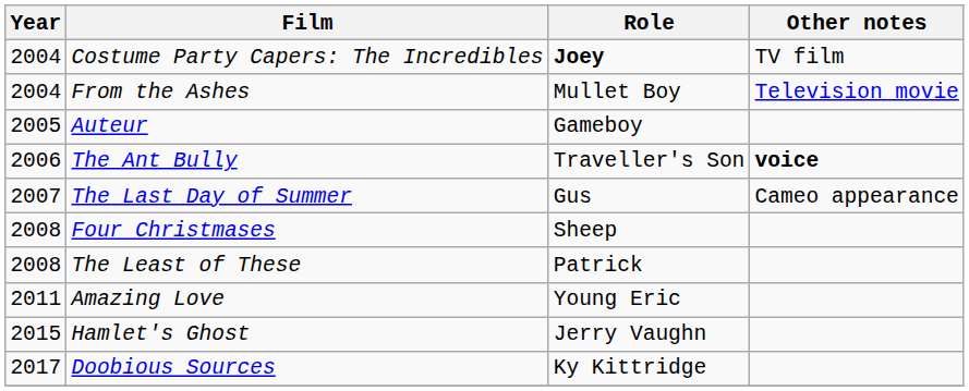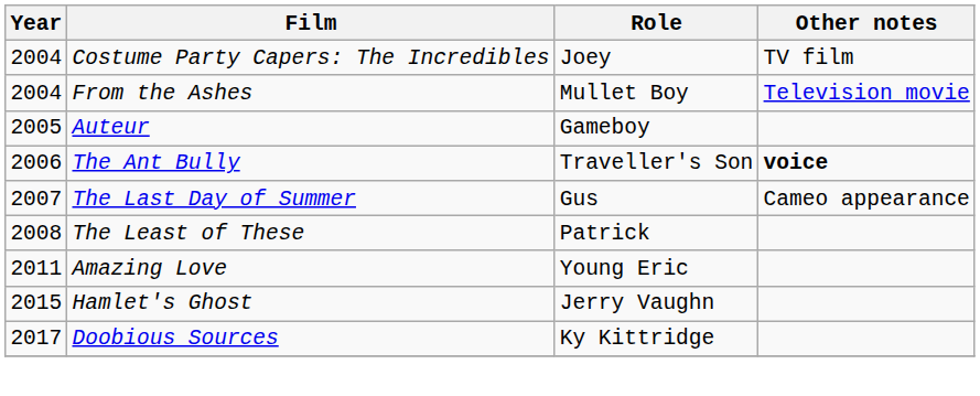Costume Party Capers: The Incredibles | Role: bold -> normal
- row: 2008 | Four Christmases | Sheep
